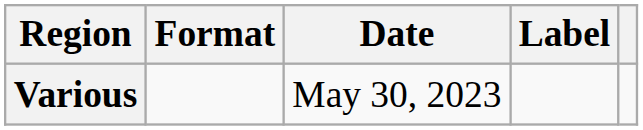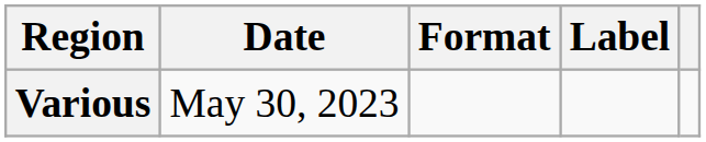columns swapped: Date <-> Format
